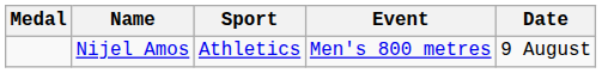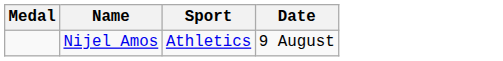- column: Event | Men's 800 metres
